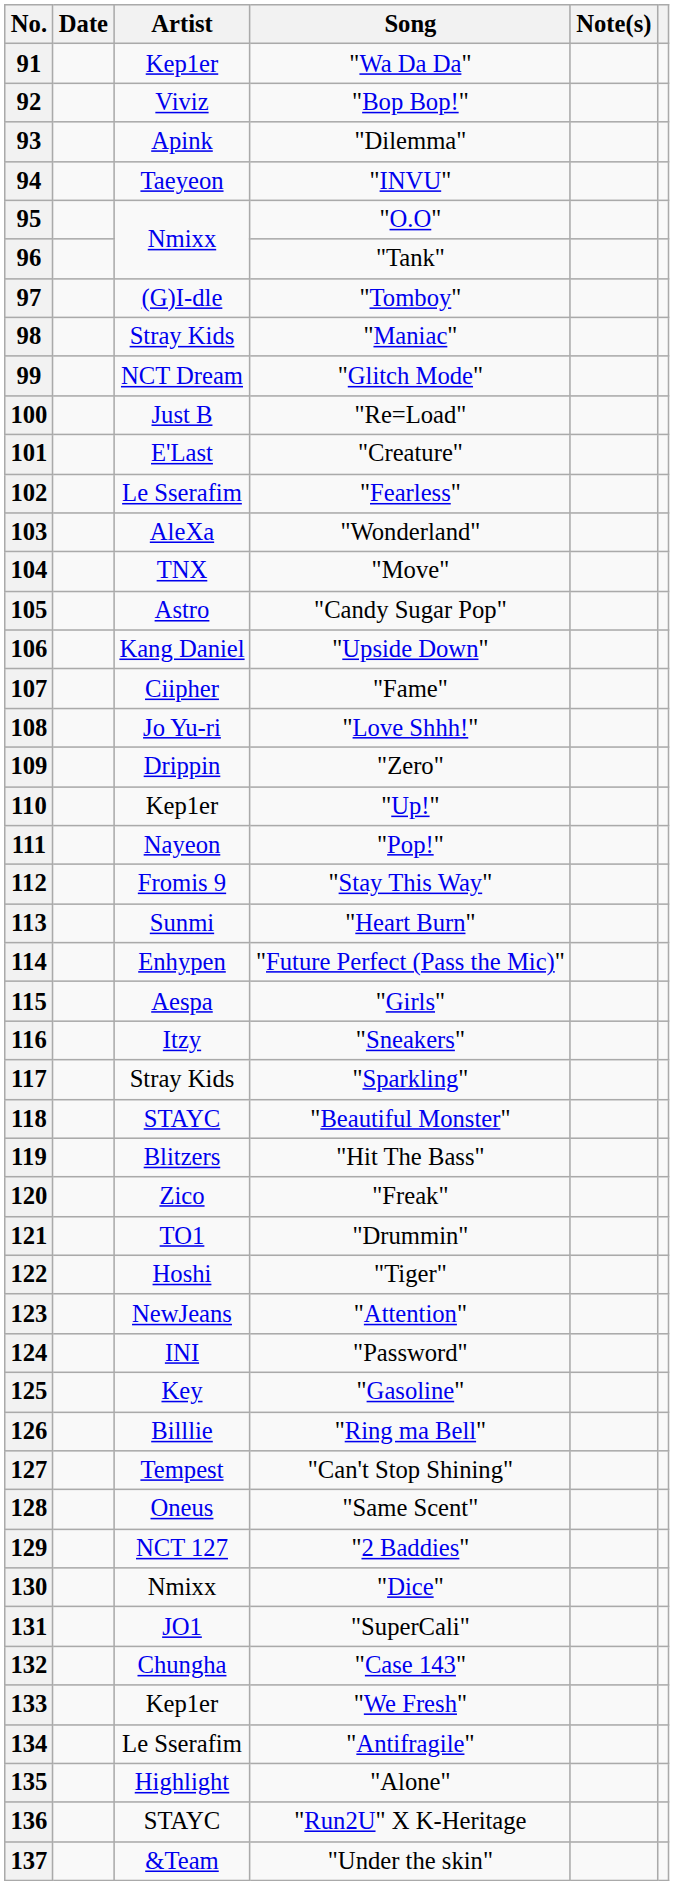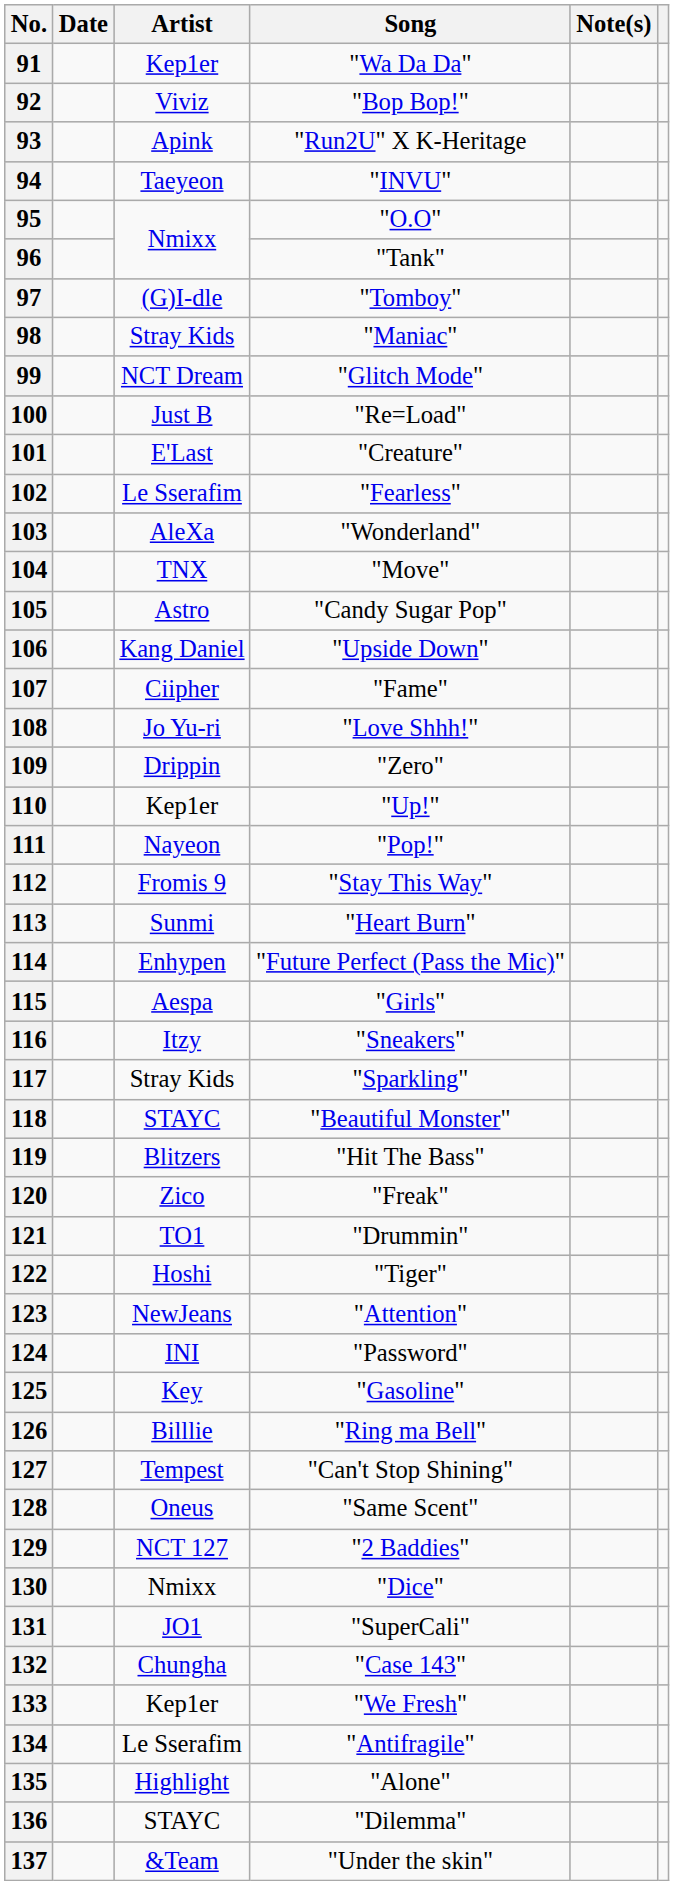93 | Song: "Dilemma" -> "Run2U" X K-Heritage
136 | Song: "Run2U" X K-Heritage -> "Dilemma"
